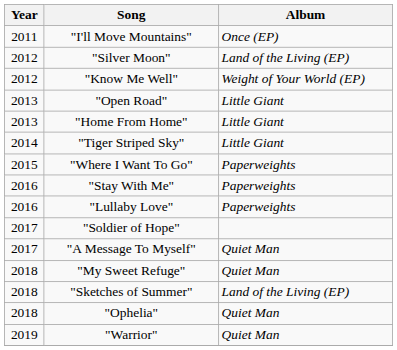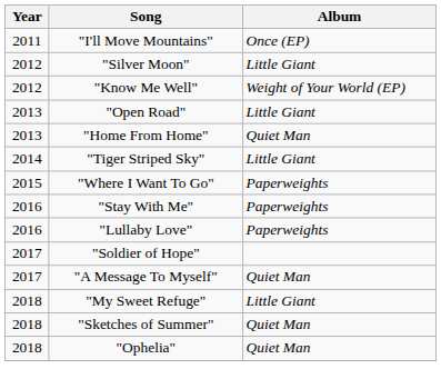"Silver Moon" | Album: Land of the Living (EP) -> Little Giant
"Home From Home" | Album: Little Giant -> Quiet Man
"My Sweet Refuge" | Album: Quiet Man -> Little Giant
"Sketches of Summer" | Album: Land of the Living (EP) -> Quiet Man
- row: 2019 | "Warrior" | Quiet Man
